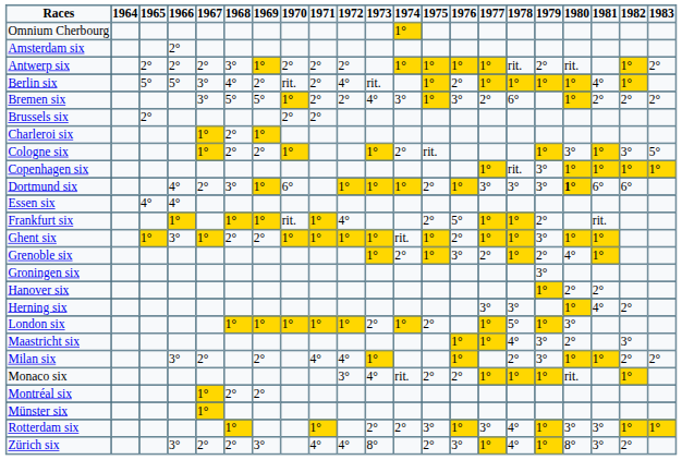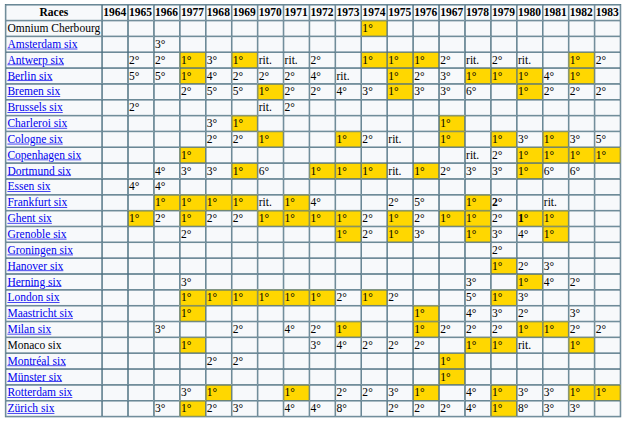columns swapped: 1967 <-> 1977
Amsterdam six | 1966: 2° -> 3°
Antwerp six | 1970: 2° -> rit.
Antwerp six | 1971: 2° -> rit.
Berlin six | 1970: rit. -> 2°
Brussels six | 1970: 2° -> rit.
Charleroi six | 1968: 2° -> 3°
Copenhagen six | 1979: 3° -> 2°
Dortmund six | 1975: 2° -> rit.
Dortmund six | 1980: bold -> normal
Frankfurt six | 1979: normal -> bold
Ghent six | 1966: 3° -> 2°
Ghent six | 1974: rit. -> 2°
Ghent six | 1979: 3° -> 2°
Ghent six | 1980: normal -> bold
Grenoble six | 1979: 2° -> 3°
Groningen six | 1979: 3° -> 2°
Hanover six | 1981: 2° -> 3°
Milan six | 1972: 4° -> 2°
Milan six | 1979: 3° -> 2°
Monaco six | 1974: rit. -> 2°
Zürich six | 1976: 3° -> 2°
Zürich six | 1982: 2° -> 3°
